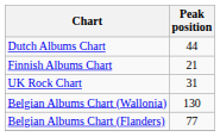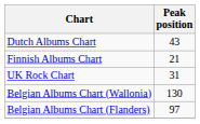Dutch Albums Chart | Peak position: 44 -> 43
Belgian Albums Chart (Flanders) | Peak position: 77 -> 97
